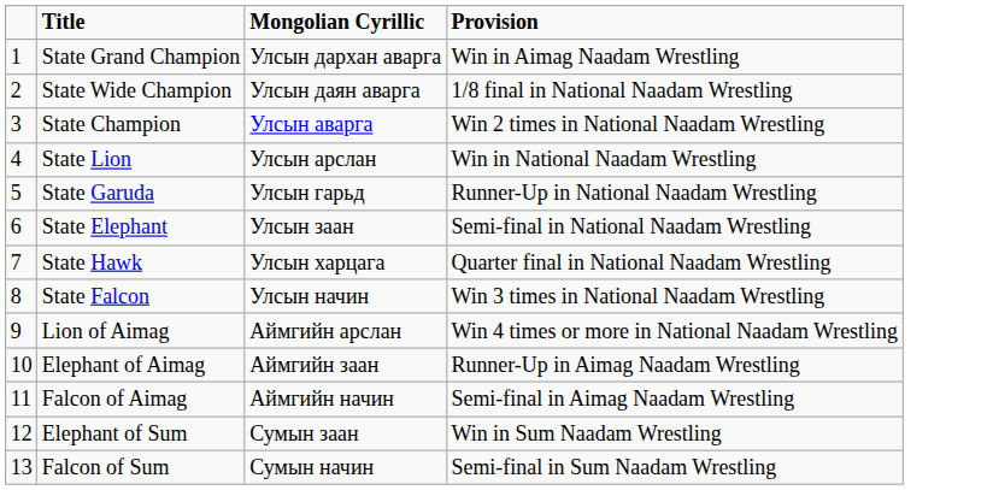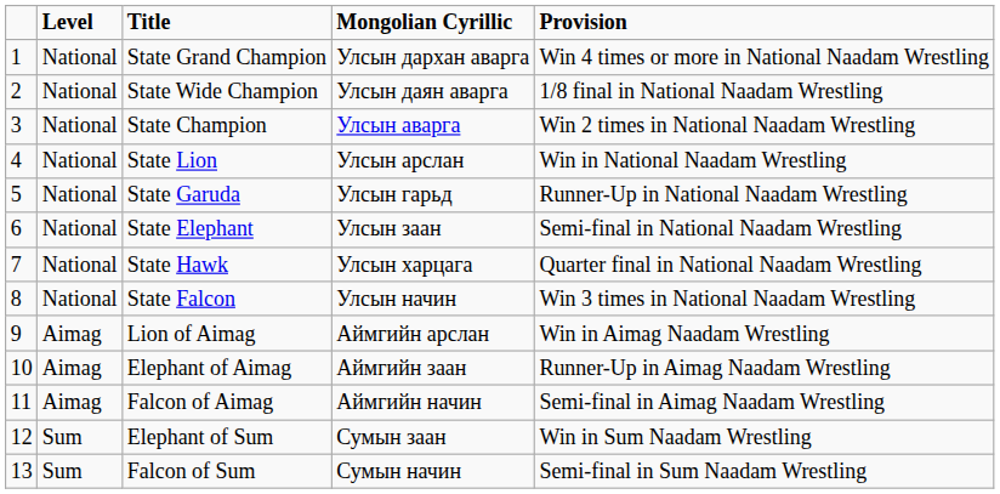+ column: Level | National | National | National | National | National | National | National | National | Aimag | Aimag | Aimag | Sum | Sum
State Grand Champion | Provision: Win in Aimag Naadam Wrestling -> Win 4 times or more in National Naadam Wrestling
Lion of Aimag | Provision: Win 4 times or more in National Naadam Wrestling -> Win in Aimag Naadam Wrestling
